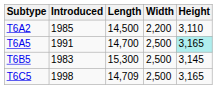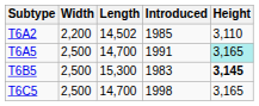columns swapped: Introduced <-> Width
T6A2 | Length: 14,500 -> 14,502
T6B5 | Height: normal -> bold
T6C5 | Length: 14,709 -> 14,700
